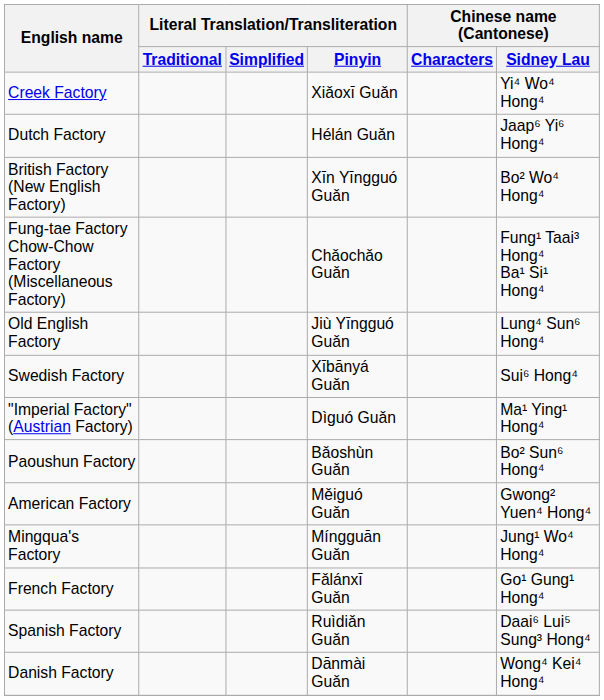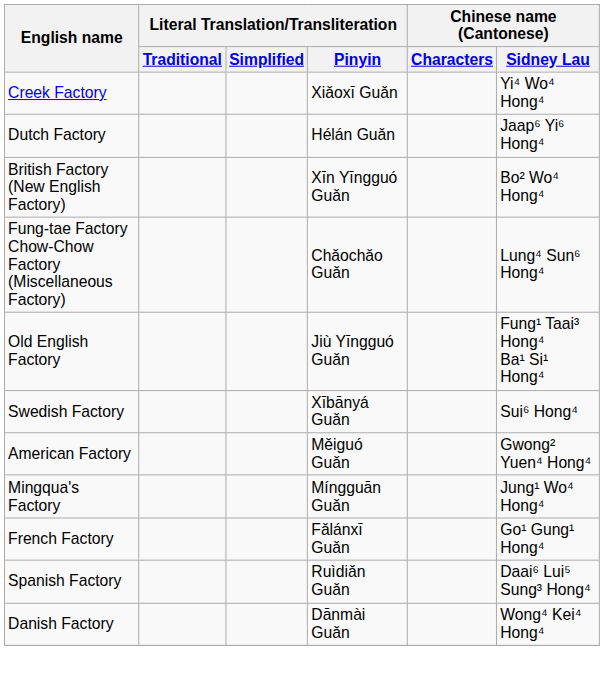Fung-tae Factory Chow-Chow Factory (Miscellaneous Factory) | Chinese name (Cantonese) / Sidney Lau: Fung¹ Taai³ Hong⁴ Ba¹ Si¹ Hong⁴ -> Lung⁴ Sun⁶ Hong⁴
Old English Factory | Chinese name (Cantonese) / Sidney Lau: Lung⁴ Sun⁶ Hong⁴ -> Fung¹ Taai³ Hong⁴ Ba¹ Si¹ Hong⁴
- row: "Imperial Factory" (Austrian Factory) | Dìguó Guǎn | Ma¹ Ying¹ Hong⁴
- row: Paoushun Factory | Bǎoshùn Guǎn | Bo² Sun⁶ Hong⁴
